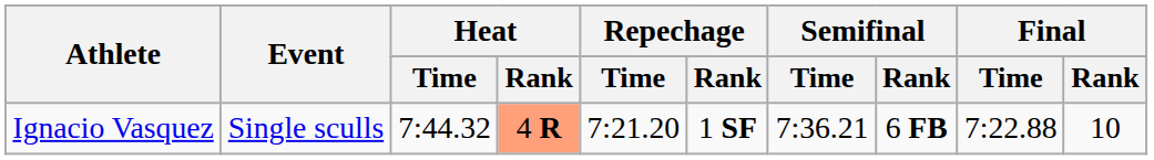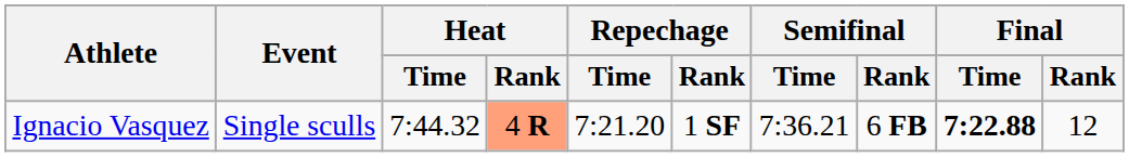Ignacio Vasquez | Final / Time: normal -> bold
Ignacio Vasquez | Final / Rank: 10 -> 12
